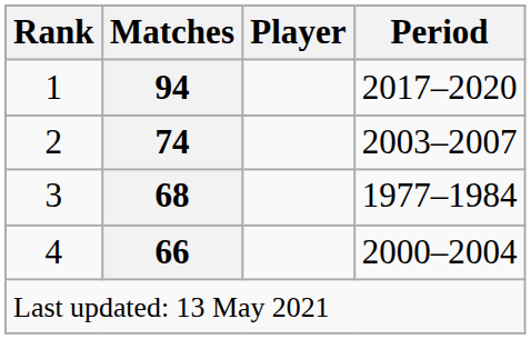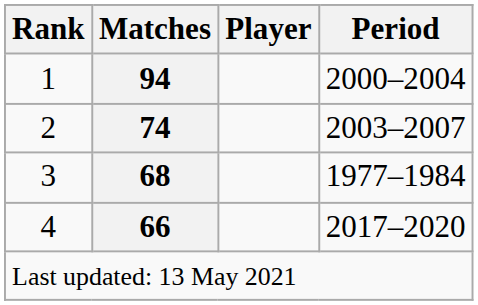1 | Period: 2017–2020 -> 2000–2004
4 | Period: 2000–2004 -> 2017–2020
